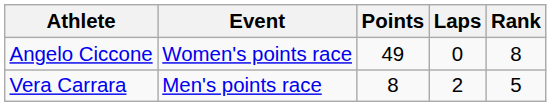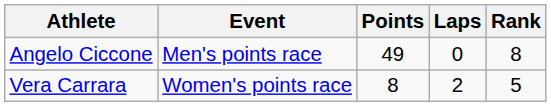Angelo Ciccone | Event: Women's points race -> Men's points race
Vera Carrara | Event: Men's points race -> Women's points race
